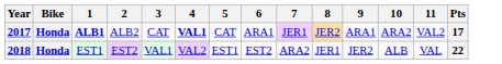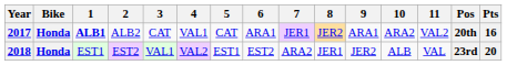+ column: Pos | 20th | 23rd
2017 | 4: bold -> normal
2017 | Pts: 17 -> 16
2018 | Pts: 22 -> 20
